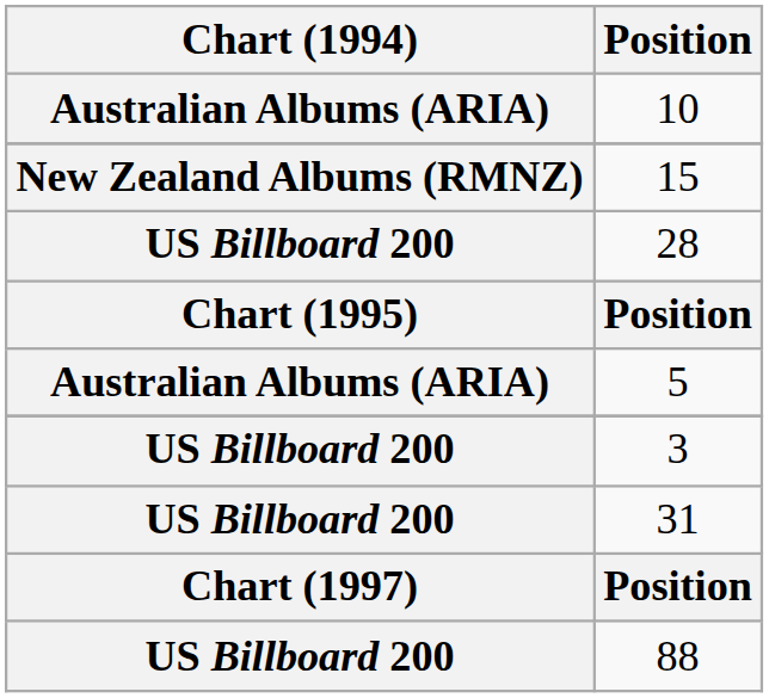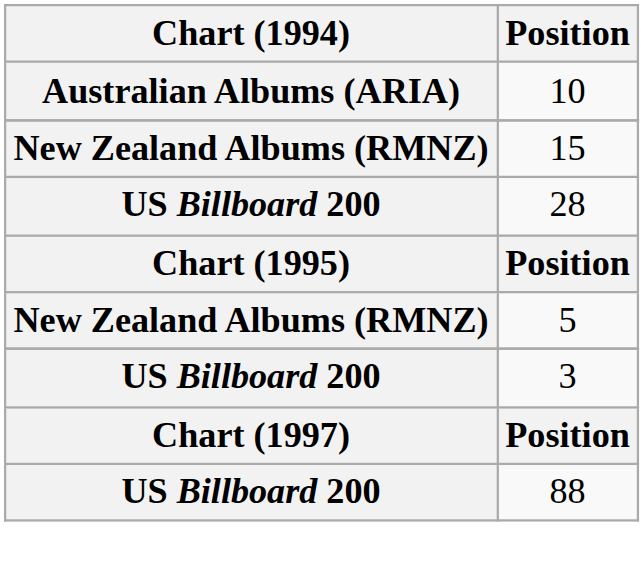5 | Chart (1994): Australian Albums (ARIA) -> New Zealand Albums (RMNZ)
- row: US Billboard 200 | 31
